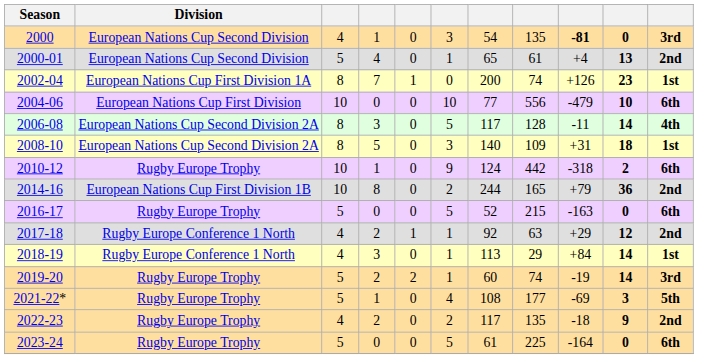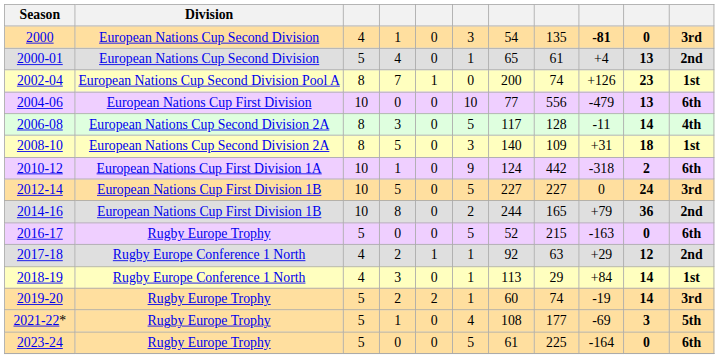2002-04 | Division: European Nations Cup First Division 1A -> European Nations Cup Second Division Pool A
2004-06 | column 10: 10 -> 13
2010-12 | Division: Rugby Europe Trophy -> European Nations Cup First Division 1A
+ row: 2012-14 | European Nations Cup First Division 1B | 10 | 5 | 0 | 5 | 227 | 227 | 0 | 24 | 3rd
- row: 2022-23 | Rugby Europe Trophy | 4 | 2 | 0 | 2 | 117 | 135 | -18 | 9 | 2nd
